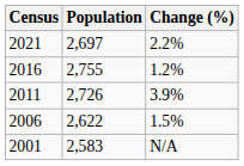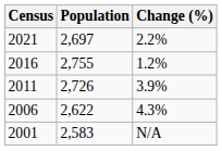2006 | Change (%): 1.5% -> 4.3%
